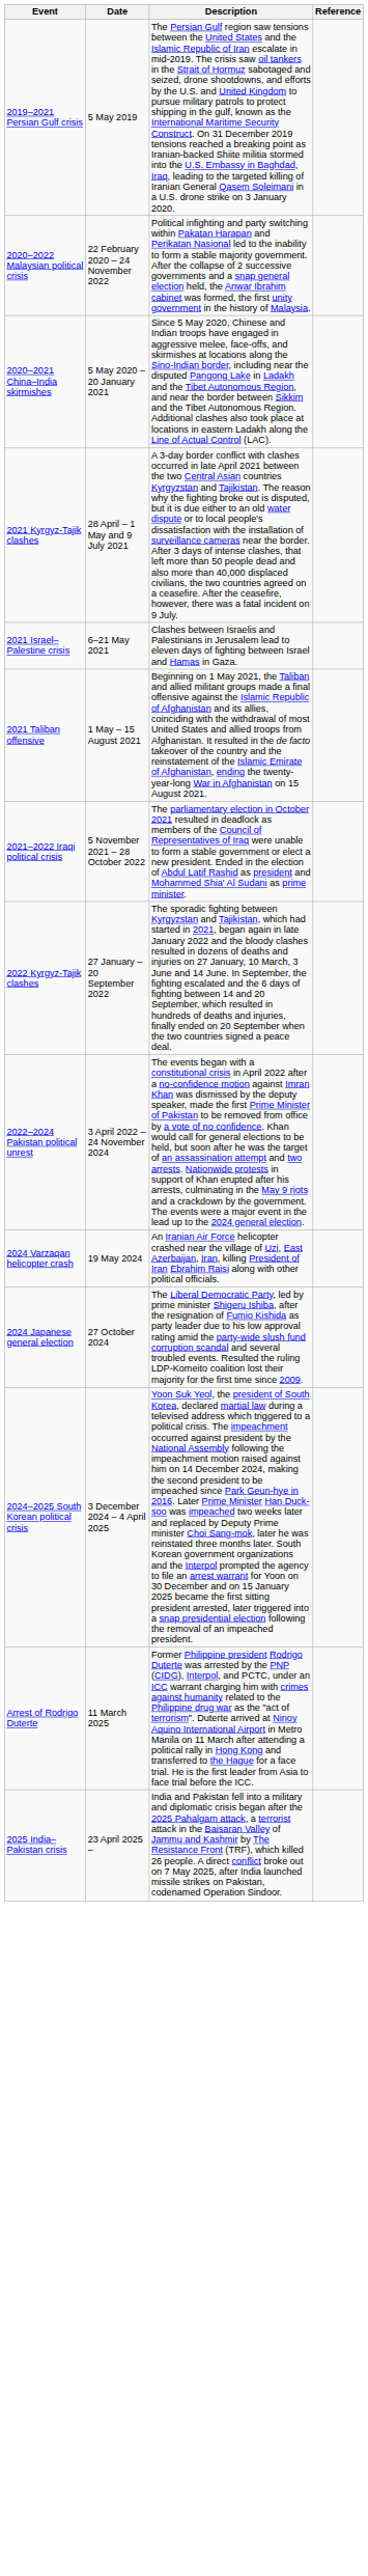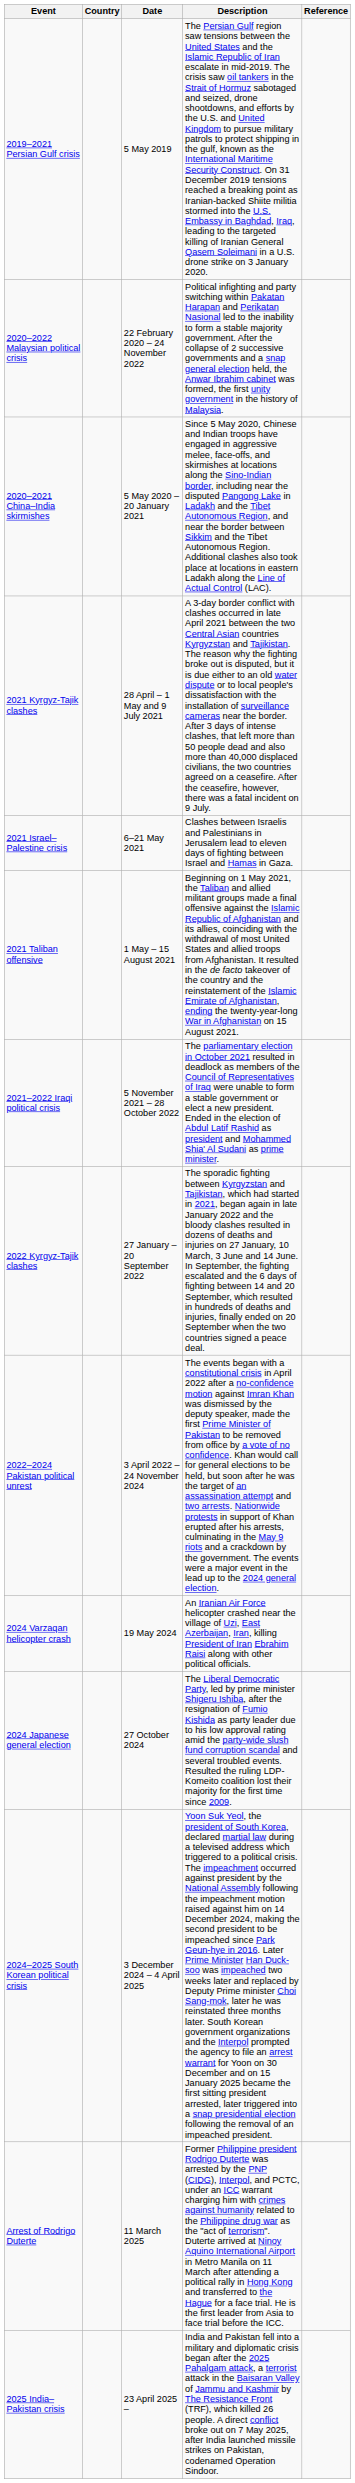+ column: Country
